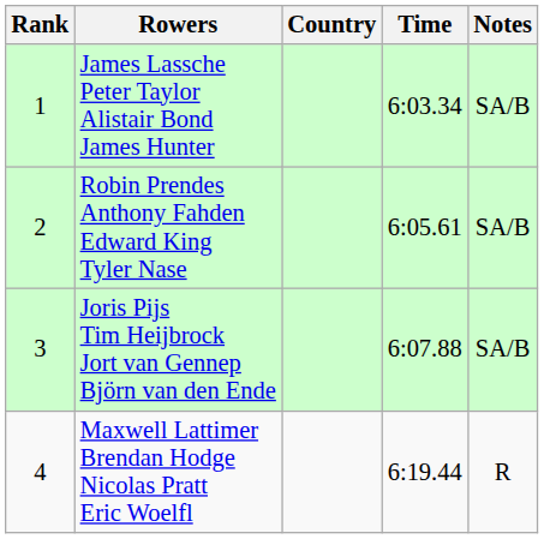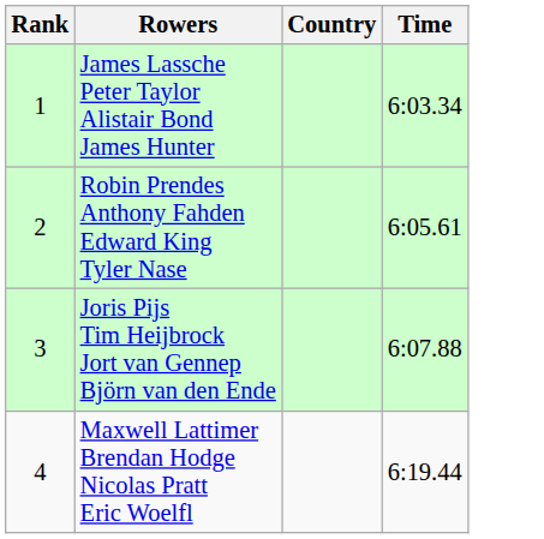- column: Notes | SA/B | SA/B | SA/B | R
